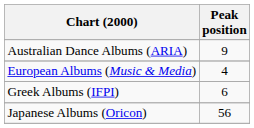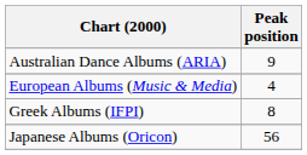Greek Albums (IFPI) | Peak position: 6 -> 8
